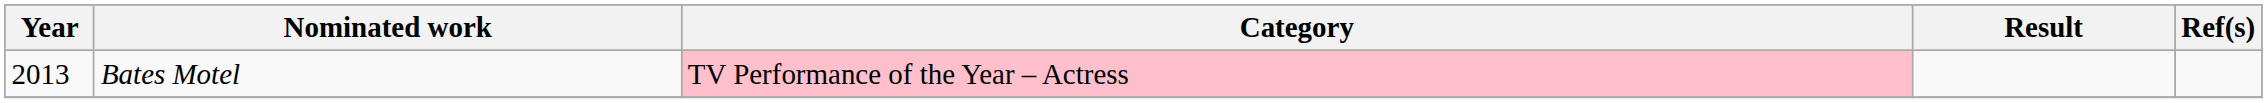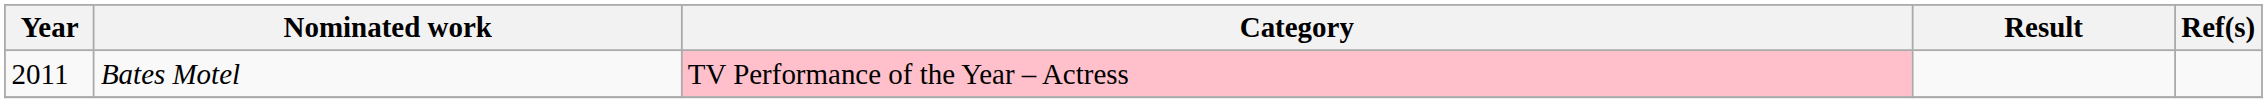Bates Motel | Year: 2013 -> 2011
